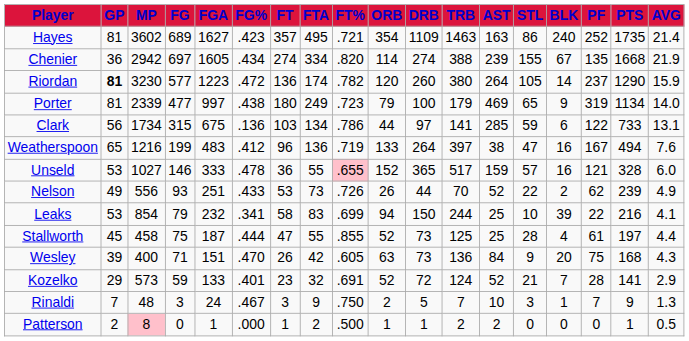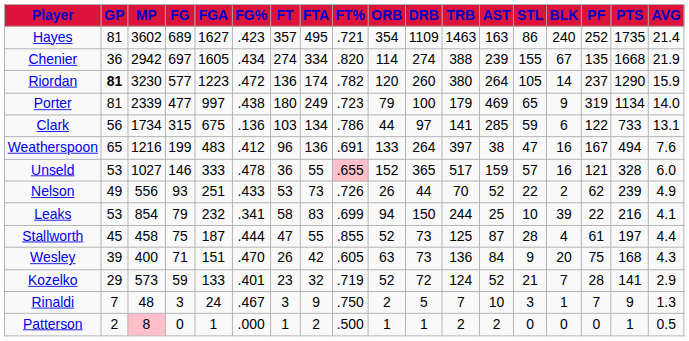Weatherspoon | FT%: .719 -> .691
Stallworth | AST: 25 -> 87
Kozelko | FT%: .691 -> .719
